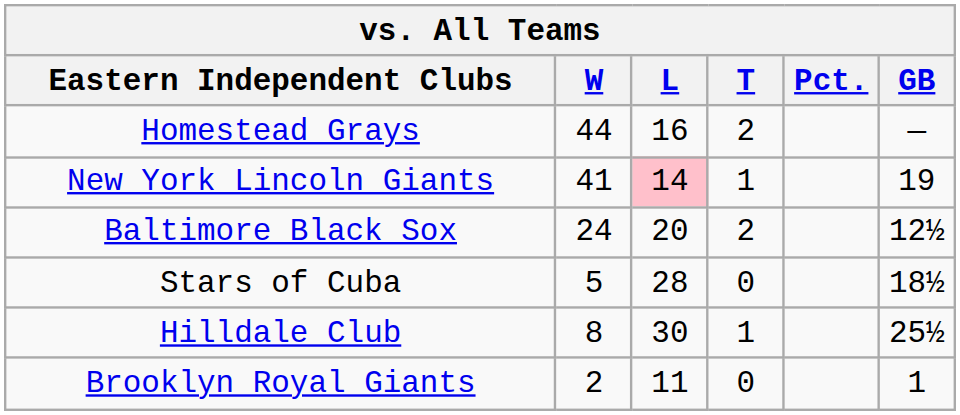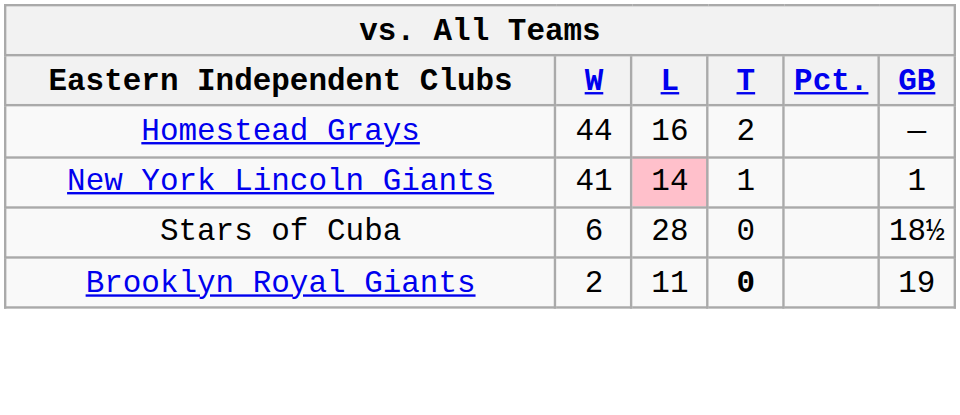New York Lincoln Giants | GB: 19 -> 1
- row: Baltimore Black Sox | 24 | 20 | 2 | 12½
Stars of Cuba | W: 5 -> 6
- row: Hilldale Club | 8 | 30 | 1 | 25½
Brooklyn Royal Giants | T: normal -> bold
Brooklyn Royal Giants | GB: 1 -> 19
